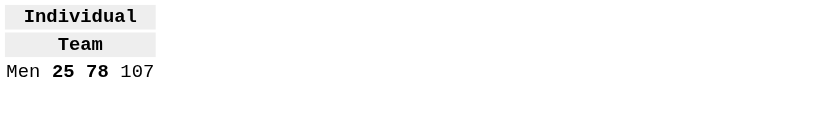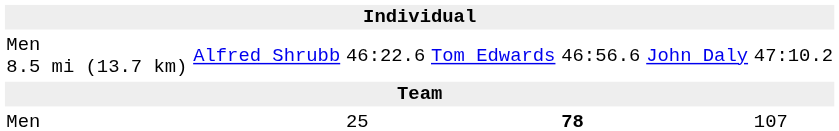+ row: Men 8.5 mi (13.7 km) | Alfred Shrubb | 46:22.6 | Tom Edwards | 46:56.6 | John Daly | 47:10.2
Men | column 3: bold -> normal
